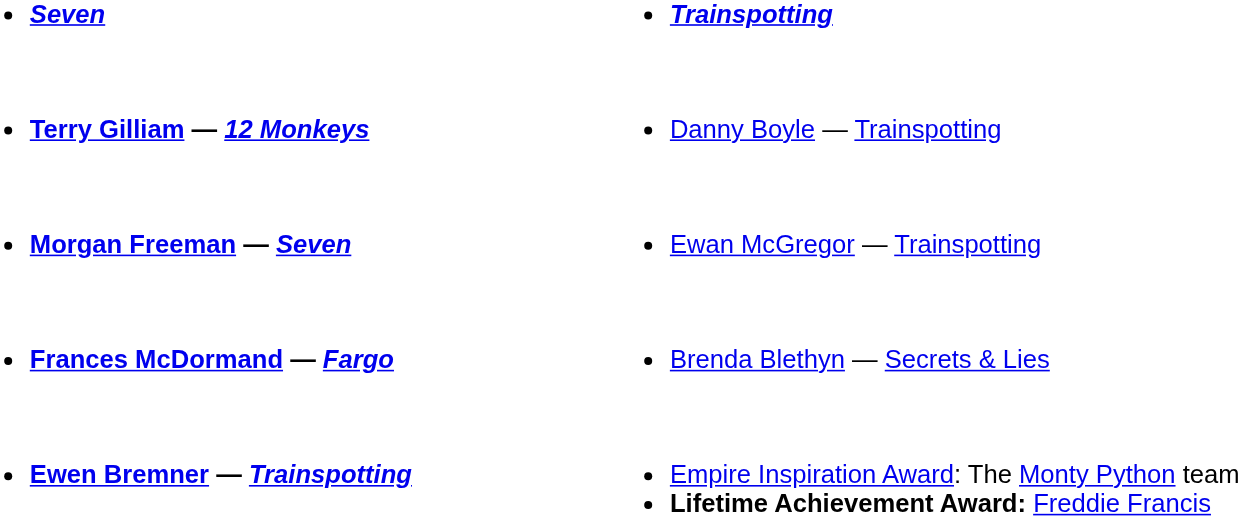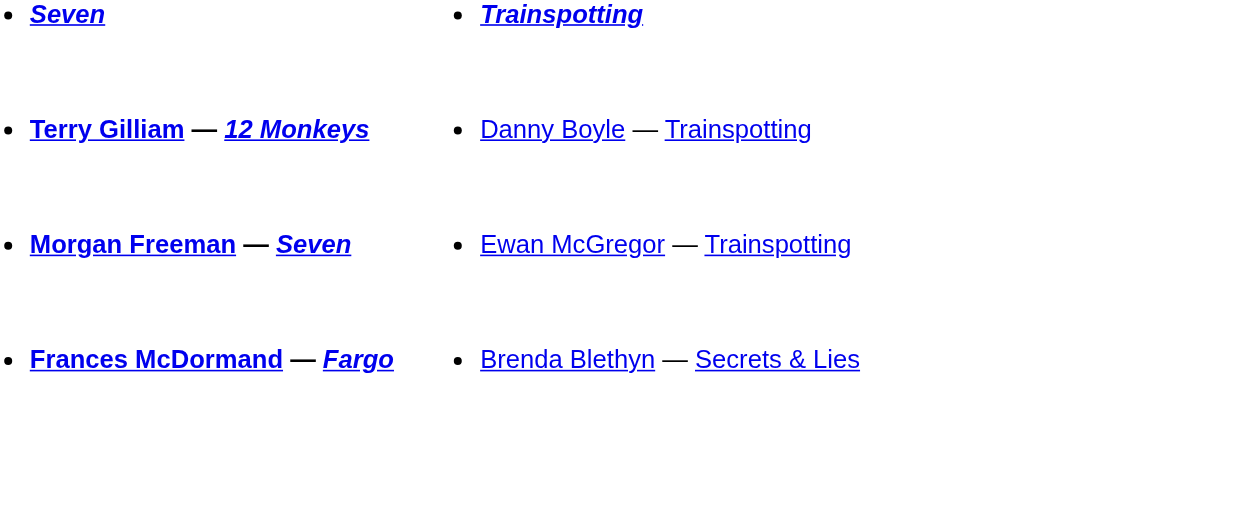- row: Ewen Bremner — Trainspotting | Empire Inspiration Award: The Monty Python team Lifetime Achievement Award: Freddie Francis
